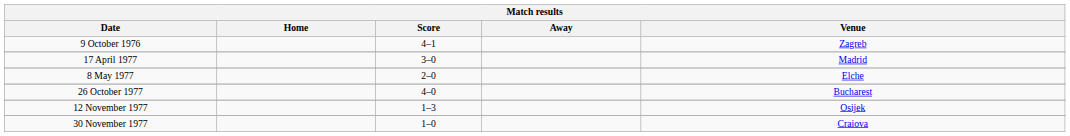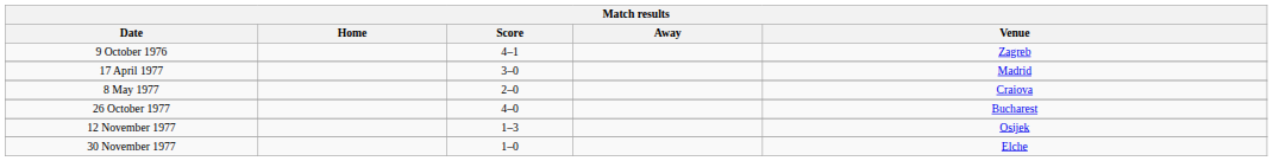8 May 1977 | Venue: Elche -> Craiova
30 November 1977 | Venue: Craiova -> Elche
